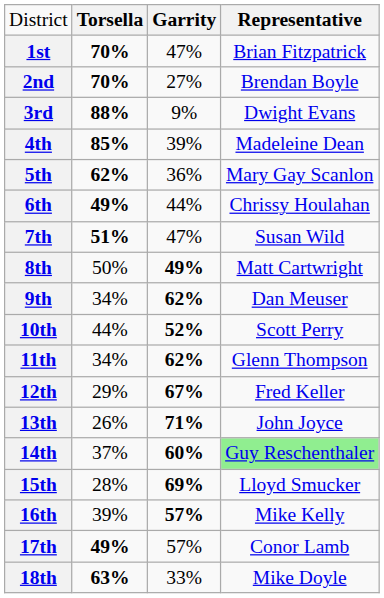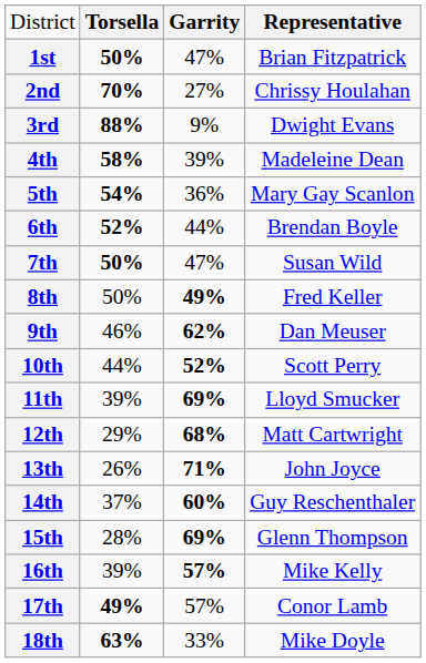1st | column 2: 70% -> 50%
2nd | column 4: Brendan Boyle -> Chrissy Houlahan
4th | column 2: 85% -> 58%
5th | column 2: 62% -> 54%
6th | column 2: 49% -> 52%
6th | column 4: Chrissy Houlahan -> Brendan Boyle
7th | column 2: 51% -> 50%
8th | column 4: Matt Cartwright -> Fred Keller
9th | column 2: 34% -> 46%
11th | column 2: 34% -> 39%
11th | column 3: 62% -> 69%
11th | column 4: Glenn Thompson -> Lloyd Smucker
12th | column 3: 67% -> 68%
12th | column 4: Fred Keller -> Matt Cartwright
14th | column 4: lightgreen background -> no background
15th | column 4: Lloyd Smucker -> Glenn Thompson
